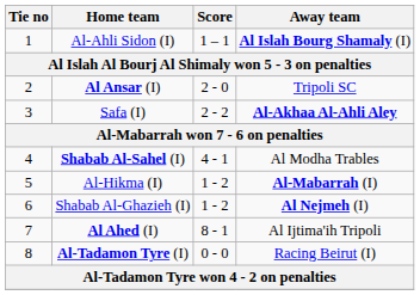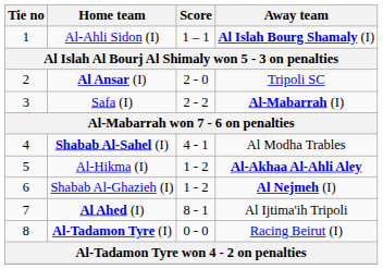Safa (I) | Away team: Al-Akhaa Al-Ahli Aley -> Al-Mabarrah (I)
Al-Hikma (I) | Away team: Al-Mabarrah (I) -> Al-Akhaa Al-Ahli Aley
